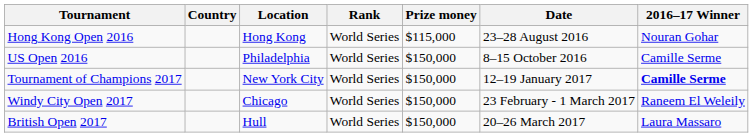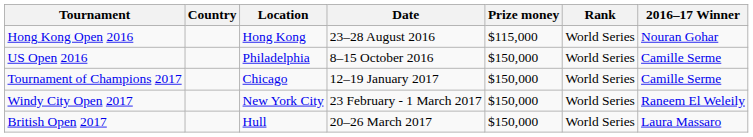columns swapped: Rank <-> Date
Tournament of Champions 2017 | Location: New York City -> Chicago
Tournament of Champions 2017 | 2016–17 Winner: bold -> normal
Windy City Open 2017 | Location: Chicago -> New York City
